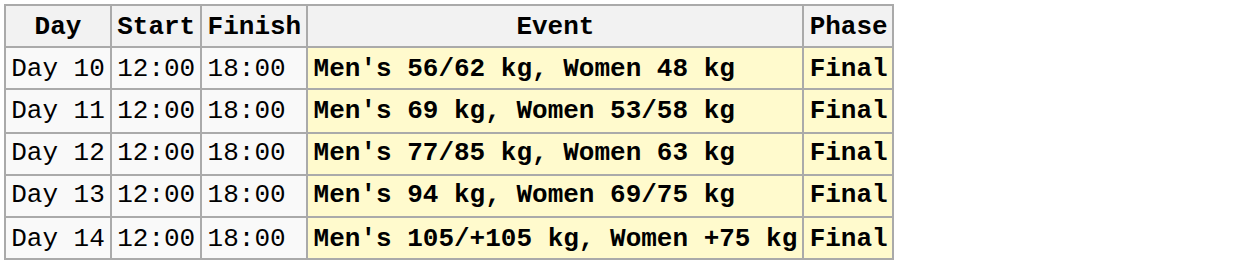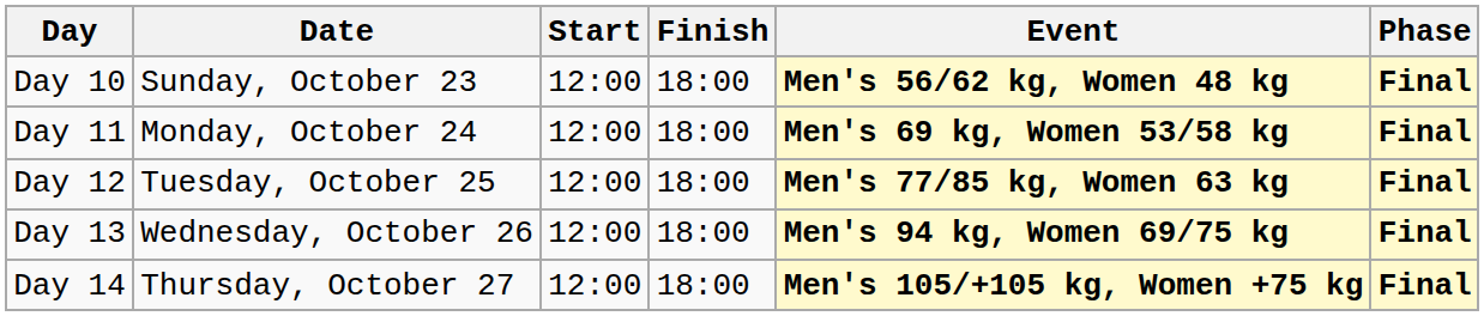+ column: Date | Sunday, October 23 | Monday, October 24 | Tuesday, October 25 | Wednesday, October 26 | Thursday, October 27
